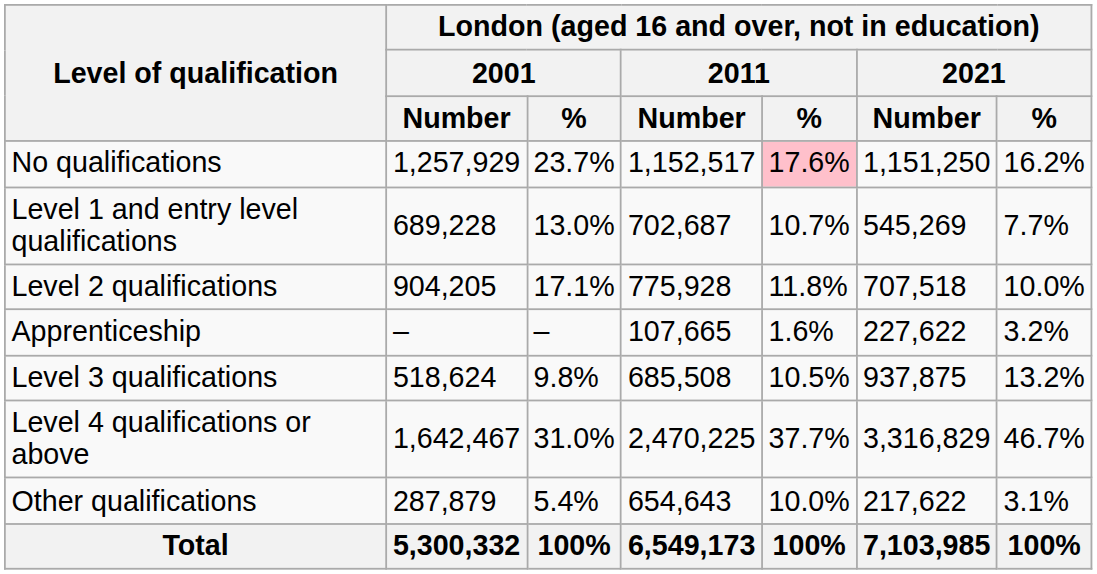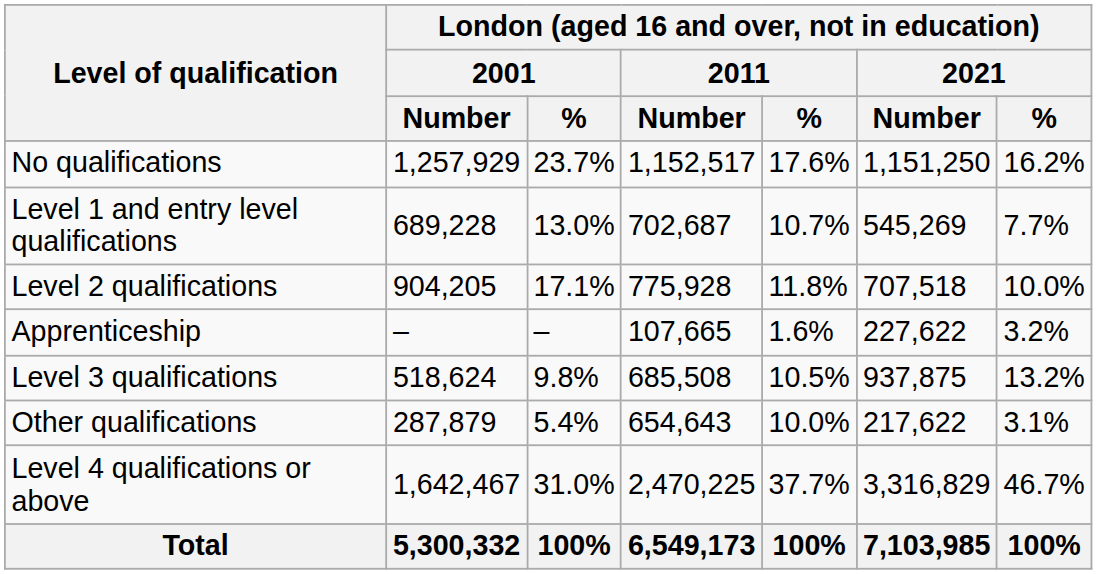No qualifications | London (aged 16 and over, not in education) / 2011 / %: pink background -> no background
rows swapped: Level 4 qualifications or above <-> Other qualifications
